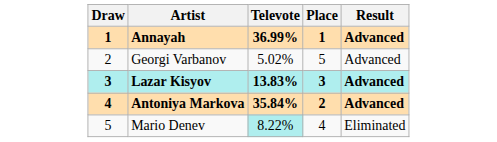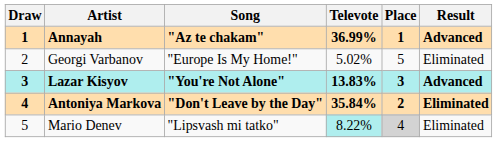+ column: Song | "Az te chakam" | "Europe Is My Home!" | "You're Not Alone" | "Don't Leave by the Day" | "Lipsvash mi tatko"
Georgi Varbanov | Result: Advanced -> Eliminated
Antoniya Markova | Result: Advanced -> Eliminated
Mario Denev | Place: no background -> lightgrey background
